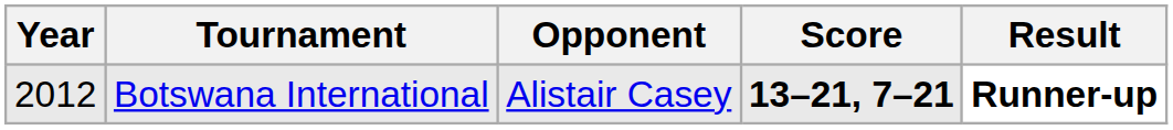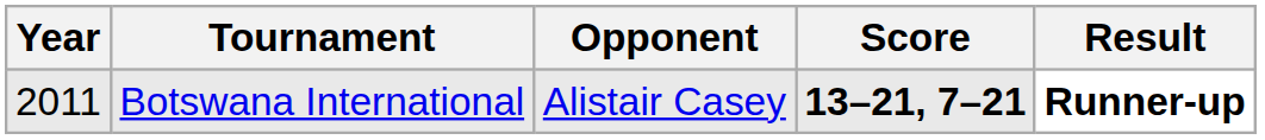Botswana International | Year: 2012 -> 2011
